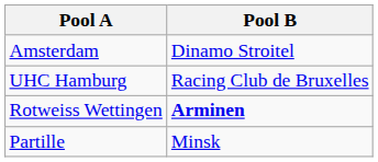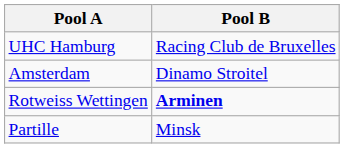rows swapped: UHC Hamburg <-> Amsterdam
